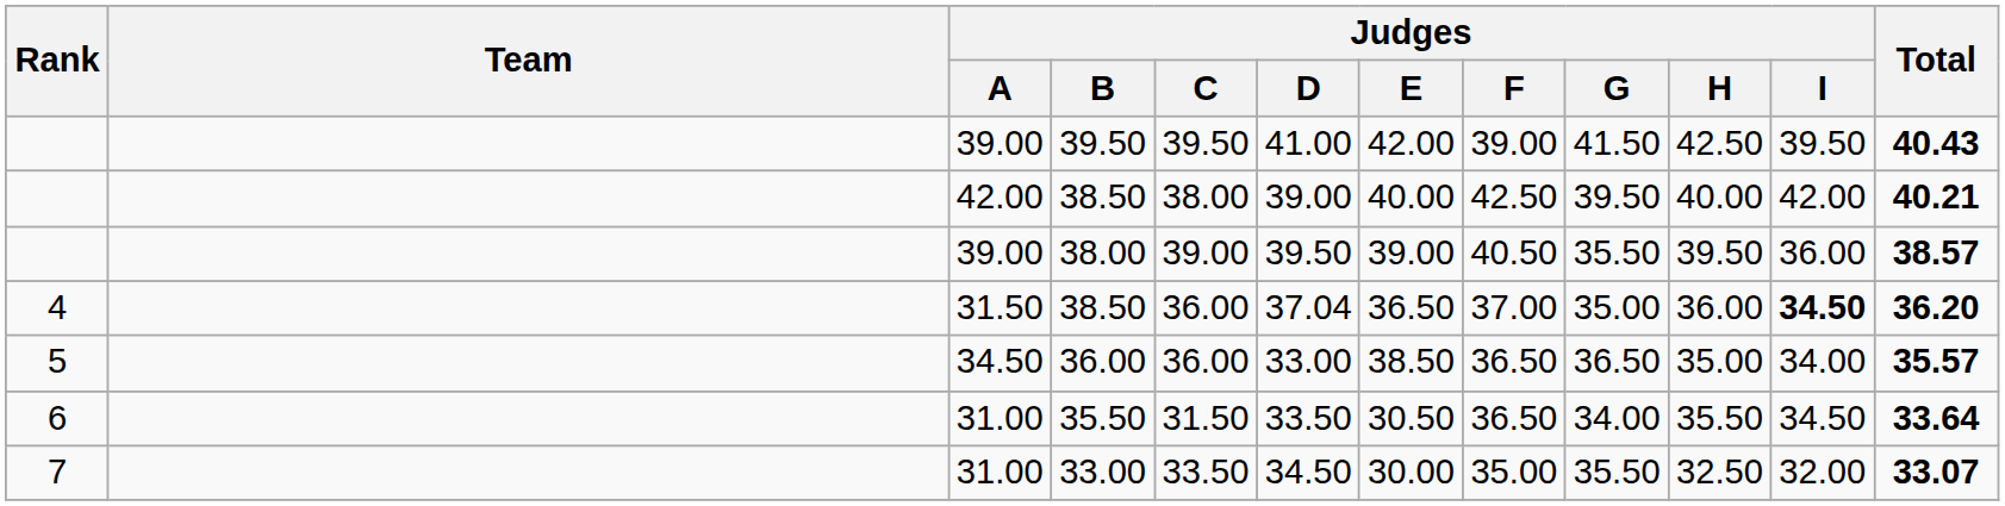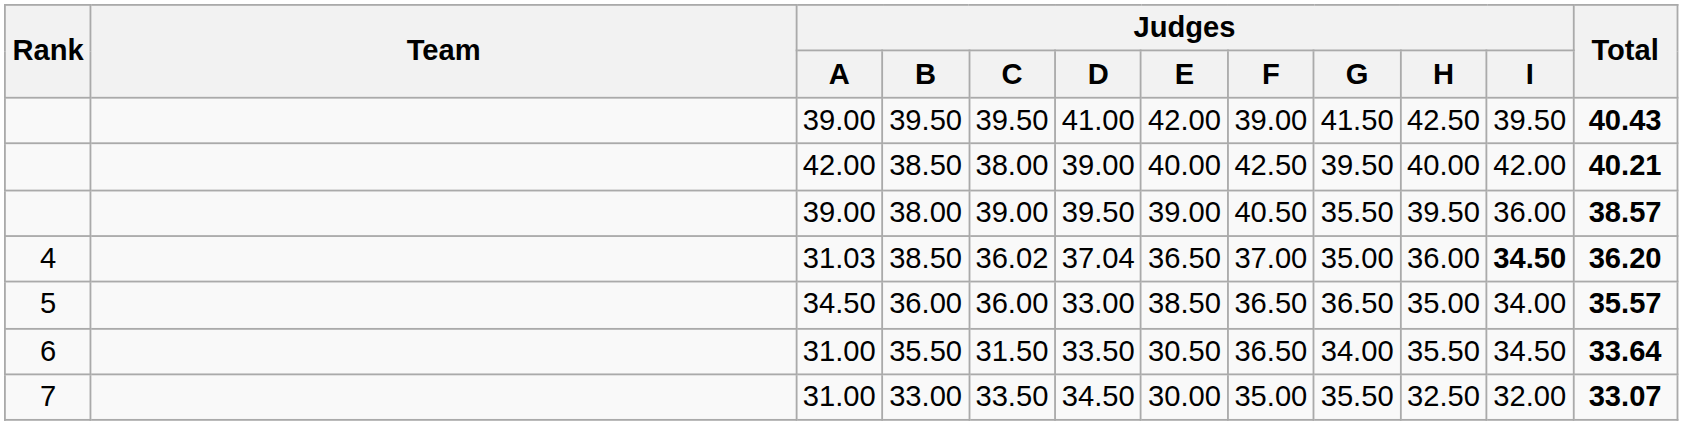4 / 38.50 | Judges / A: 31.50 -> 31.03
4 / 38.50 | Judges / C: 36.00 -> 36.02
